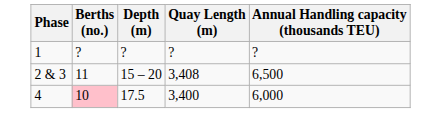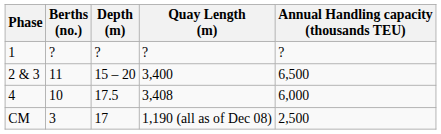2 & 3 | Quay Length (m): 3,408 -> 3,400
4 | Berths (no.): pink background -> no background
4 | Quay Length (m): 3,400 -> 3,408
+ row: CM | 3 | 17 | 1,190 (all as of Dec 08) | 2,500
